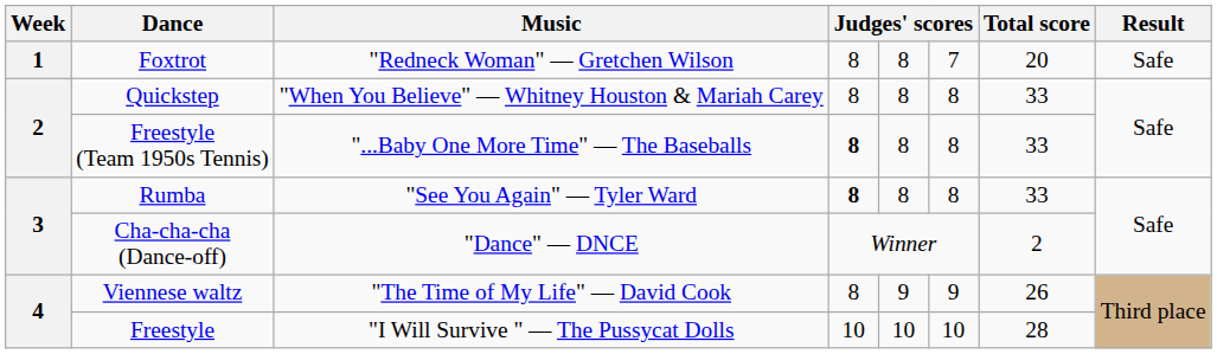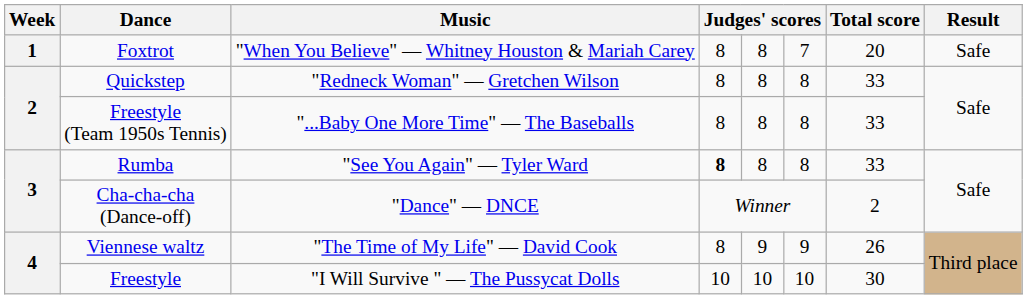Foxtrot | Music: "Redneck Woman" — Gretchen Wilson -> "When You Believe" — Whitney Houston & Mariah Carey
Quickstep | Music: "When You Believe" — Whitney Houston & Mariah Carey -> "Redneck Woman" — Gretchen Wilson
Freestyle (Team 1950s Tennis) | column 4: bold -> normal
Freestyle | Total score: 28 -> 30
